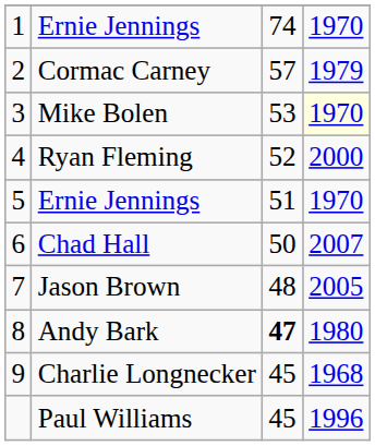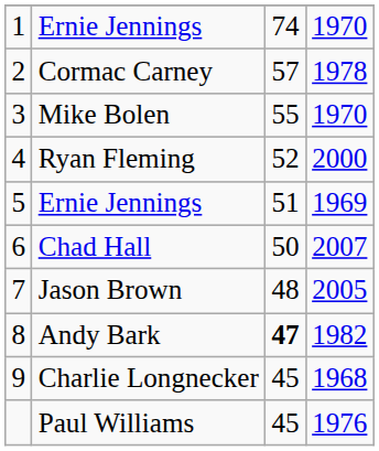Cormac Carney | column 4: 1979 -> 1978
Mike Bolen | column 3: 53 -> 55
Mike Bolen | column 4: lightyellow background -> no background
5 / Ernie Jennings | column 4: 1970 -> 1969
Andy Bark | column 4: 1980 -> 1982
Paul Williams | column 4: 1996 -> 1976
